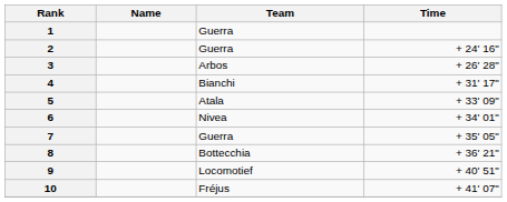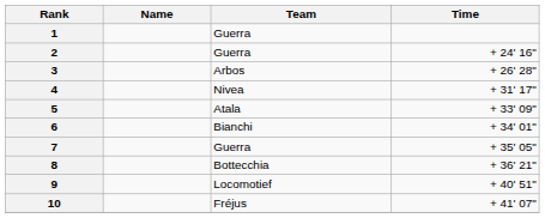4 | Team: Bianchi -> Nivea
6 | Team: Nivea -> Bianchi
